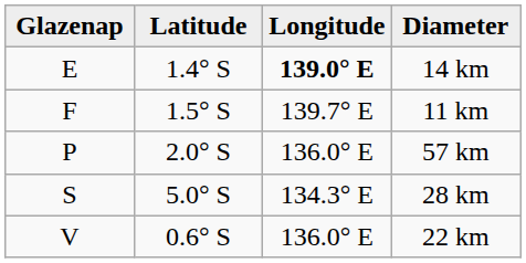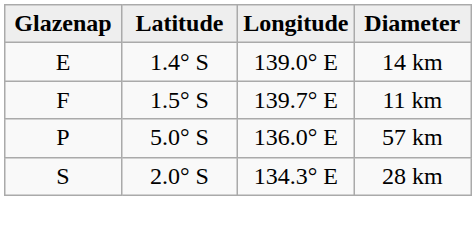14 km | Longitude: bold -> normal
57 km | Latitude: 2.0° S -> 5.0° S
28 km | Latitude: 5.0° S -> 2.0° S
- row: V | 0.6° S | 136.0° E | 22 km
